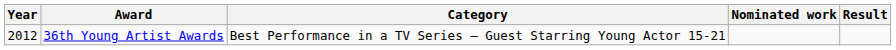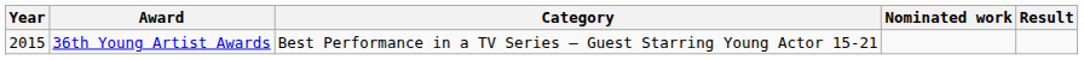36th Young Artist Awards | Year: 2012 -> 2015
